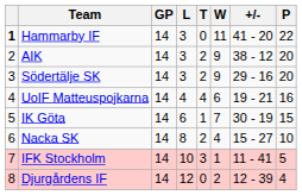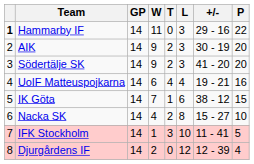columns swapped: W <-> L
Hammarby IF | +/-: 41 - 20 -> 29 - 16
AIK | +/-: 38 - 12 -> 30 - 19
Södertälje SK | +/-: 29 - 16 -> 41 - 20
IK Göta | +/-: 30 - 19 -> 38 - 12
